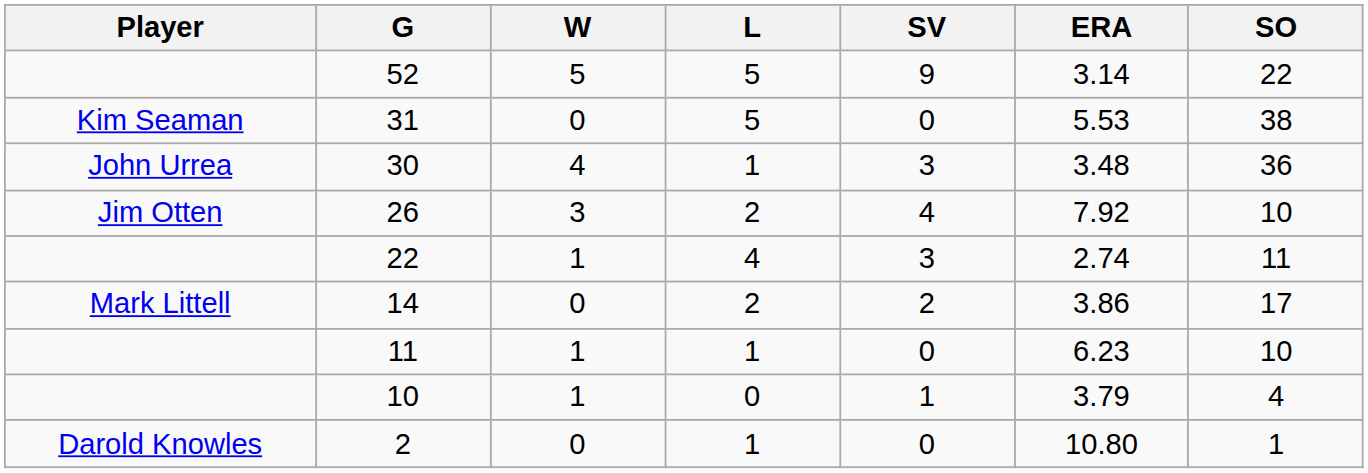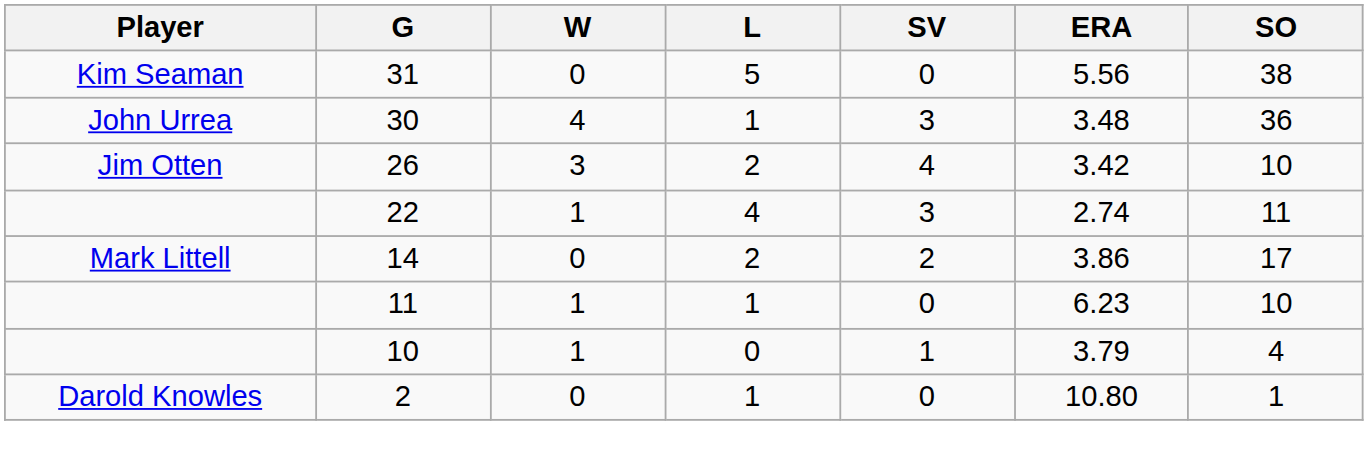- row: 52 | 5 | 5 | 9 | 3.14 | 22
31 | ERA: 5.53 -> 5.56
26 | ERA: 7.92 -> 3.42
